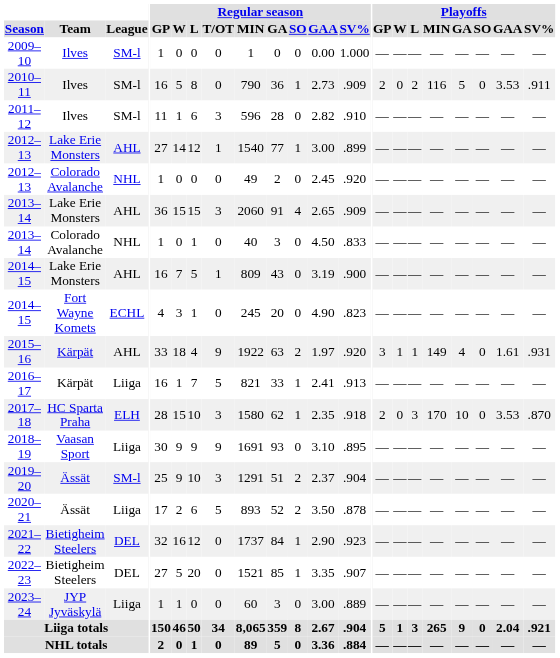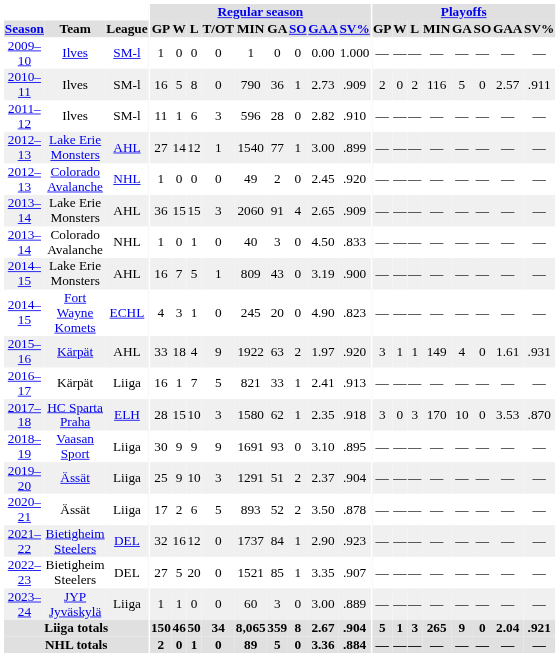2010–11 | Playoffs / GAA: 3.53 -> 2.57
2017–18 | Playoffs / GP: 2 -> 3
2019–20 | League: SM-l -> Liiga
